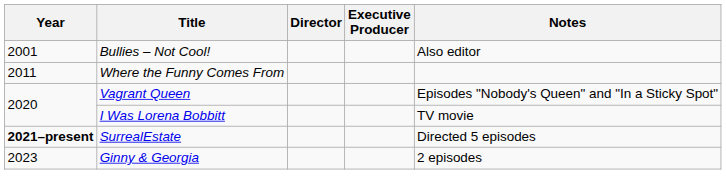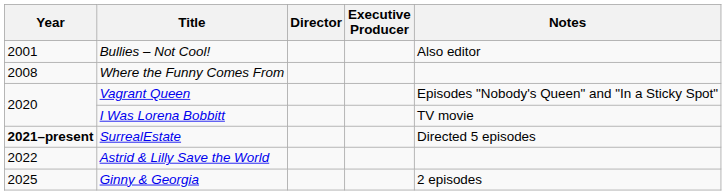Where the Funny Comes From | Year: 2011 -> 2008
+ row: 2022 | Astrid & Lilly Save the World
Ginny & Georgia | Year: 2023 -> 2025
